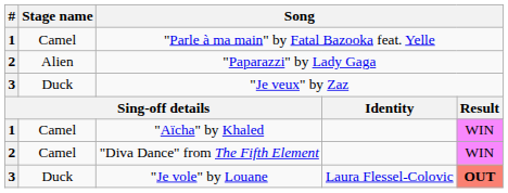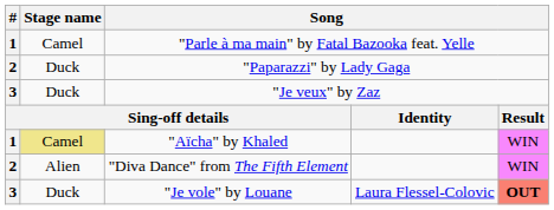"Paparazzi" by Lady Gaga | Stage name: Alien -> Duck
"Aïcha" by Khaled | Stage name: no background -> khaki background
"Diva Dance" from The Fifth Element | Stage name: Camel -> Alien
